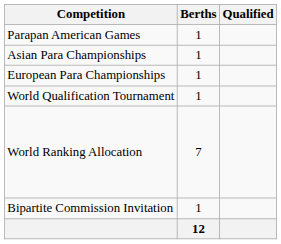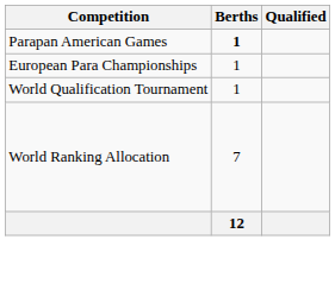Parapan American Games | Berths: normal -> bold
- row: Asian Para Championships | 1
- row: Bipartite Commission Invitation | 1
